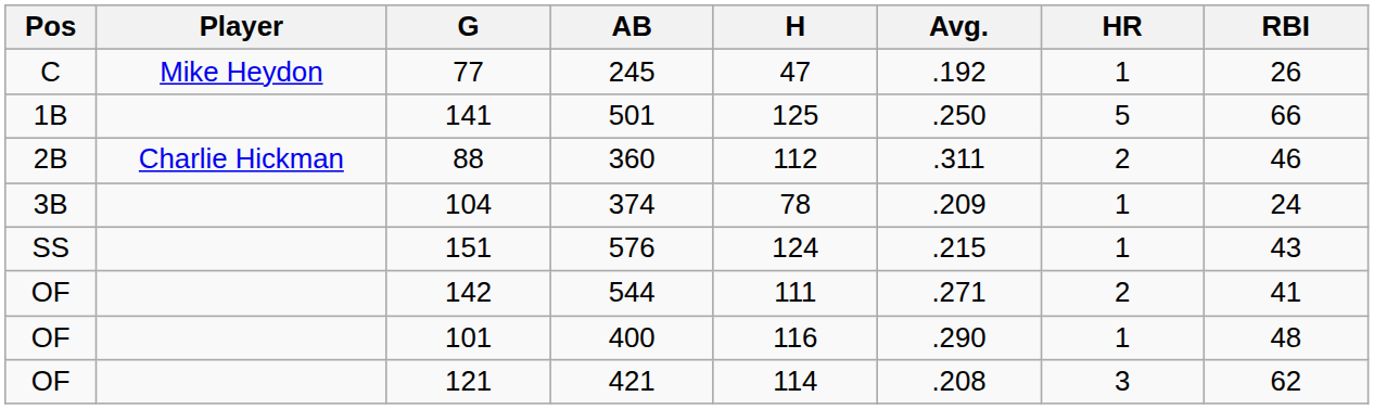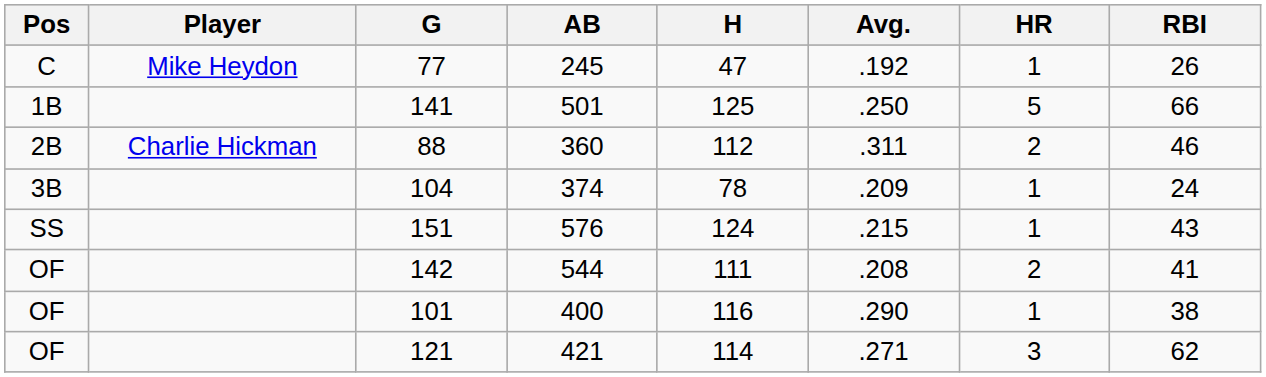142 | Avg.: .271 -> .208
101 | RBI: 48 -> 38
121 | Avg.: .208 -> .271
